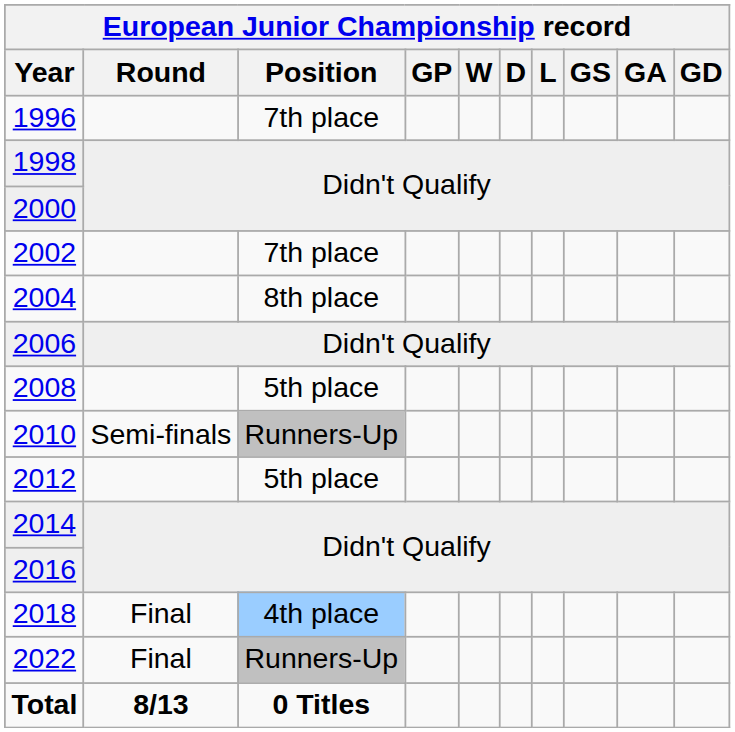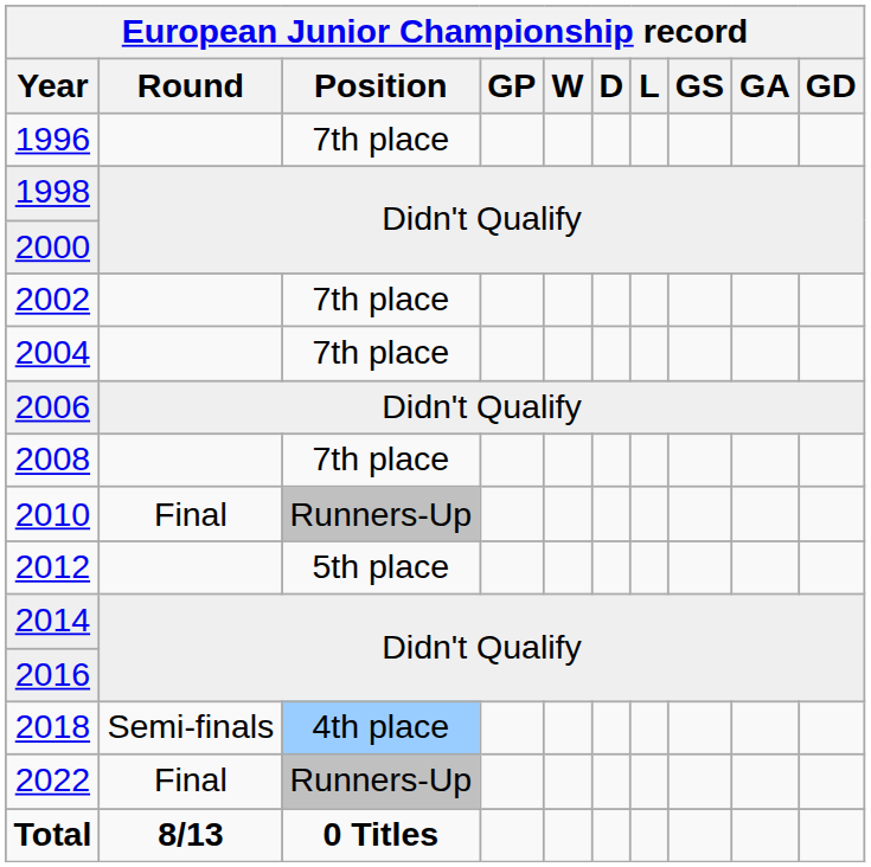2004 | European Junior Championship record / Position: 8th place -> 7th place
2008 | European Junior Championship record / Position: 5th place -> 7th place
2010 | European Junior Championship record / Round: Semi-finals -> Final
2018 | European Junior Championship record / Round: Final -> Semi-finals
